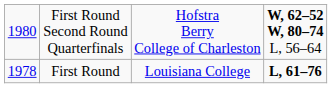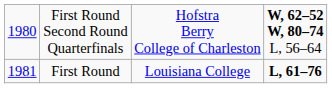First Round | column 1: 1978 -> 1981
